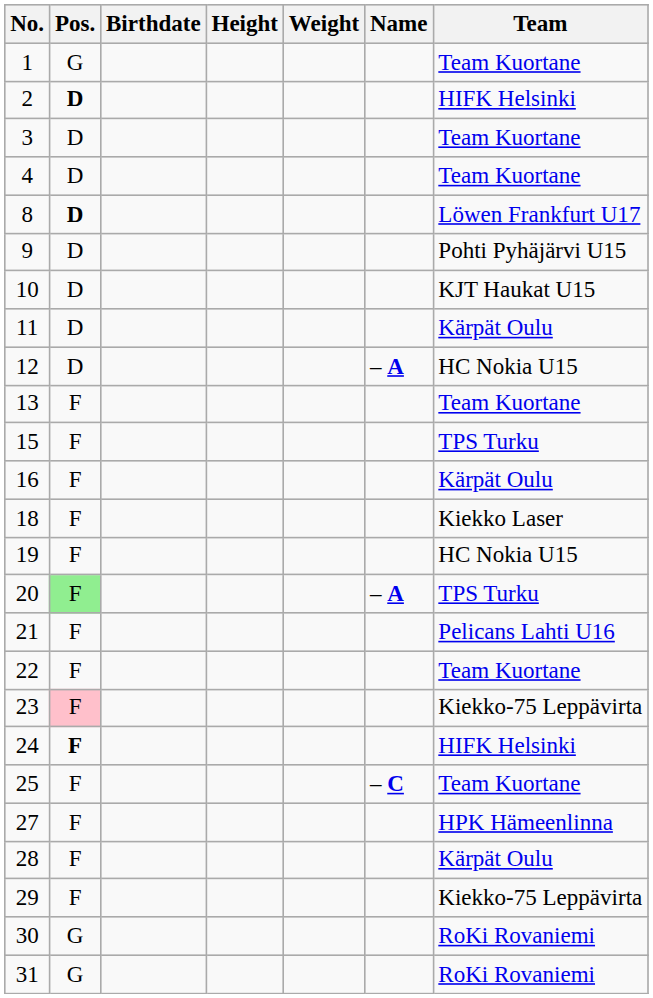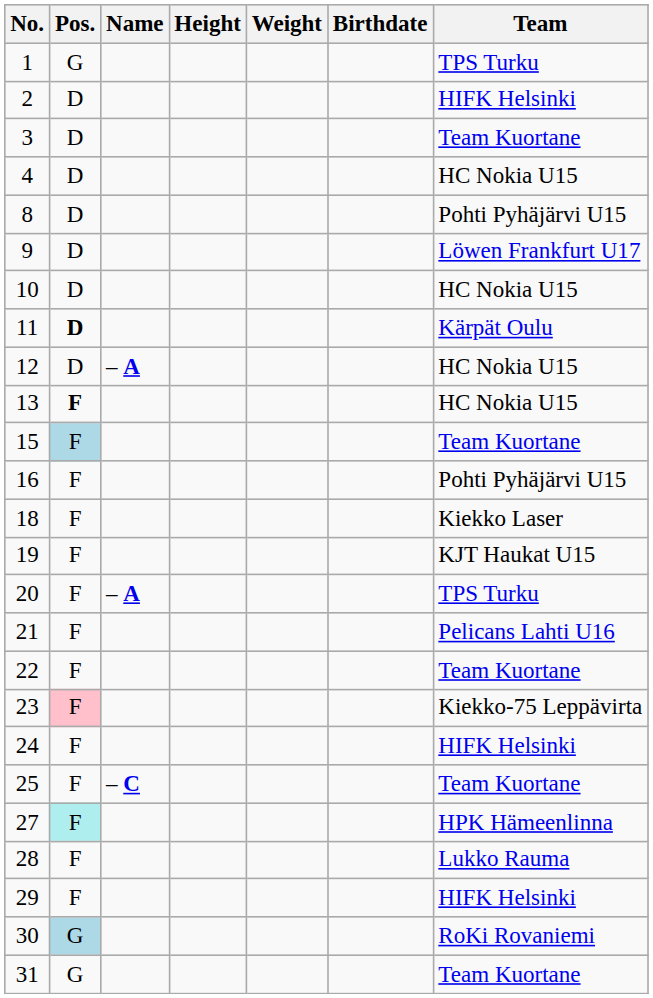columns swapped: Name <-> Birthdate
1 | Team: Team Kuortane -> TPS Turku
2 | Pos.: bold -> normal
4 | Team: Team Kuortane -> HC Nokia U15
8 | Pos.: bold -> normal
8 | Team: Löwen Frankfurt U17 -> Pohti Pyhäjärvi U15
9 | Team: Pohti Pyhäjärvi U15 -> Löwen Frankfurt U17
10 | Team: KJT Haukat U15 -> HC Nokia U15
11 | Pos.: normal -> bold
13 | Pos.: normal -> bold
13 | Team: Team Kuortane -> HC Nokia U15
15 | Pos.: no background -> lightblue background
15 | Team: TPS Turku -> Team Kuortane
16 | Team: Kärpät Oulu -> Pohti Pyhäjärvi U15
19 | Team: HC Nokia U15 -> KJT Haukat U15
20 | Pos.: lightgreen background -> no background
24 | Pos.: bold -> normal
27 | Pos.: no background -> paleturquoise background
28 | Team: Kärpät Oulu -> Lukko Rauma
29 | Team: Kiekko-75 Leppävirta -> HIFK Helsinki
30 | Pos.: no background -> lightblue background
31 | Team: RoKi Rovaniemi -> Team Kuortane
